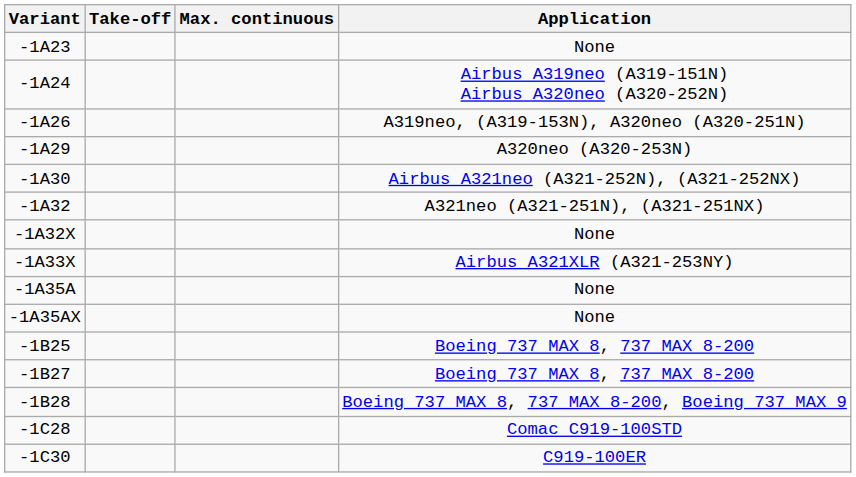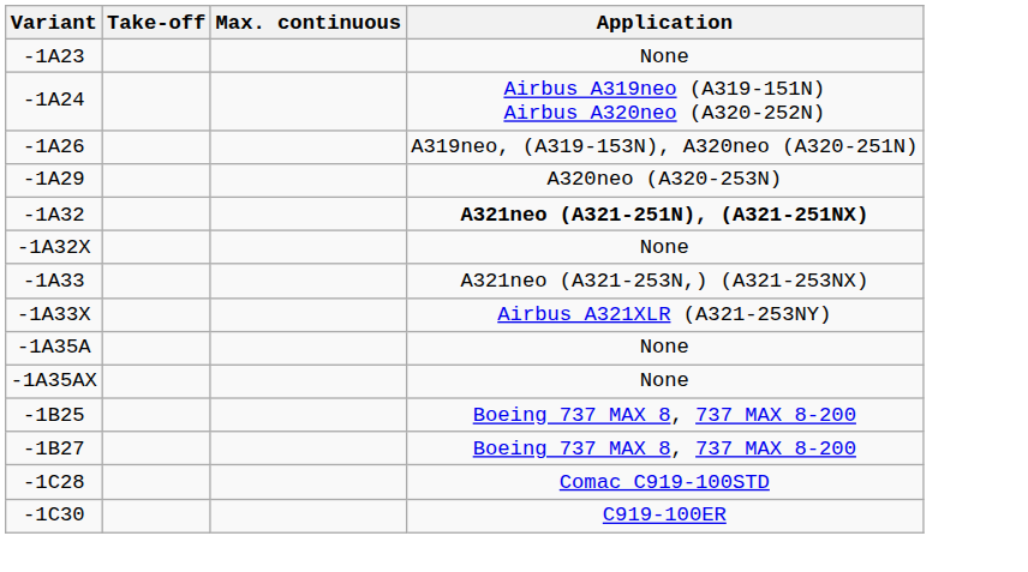- row: -1A30 | Airbus A321neo (A321-252N), (A321-252NX)
-1A32 | Application: normal -> bold
+ row: -1A33 | A321neo (A321-253N,) (A321-253NX)
- row: -1B28 | Boeing 737 MAX 8, 737 MAX 8-200, Boeing 737 MAX 9
